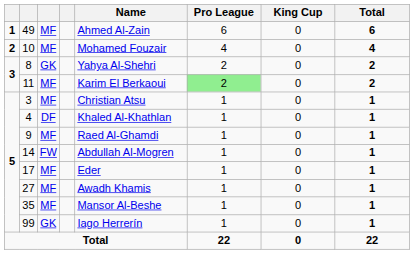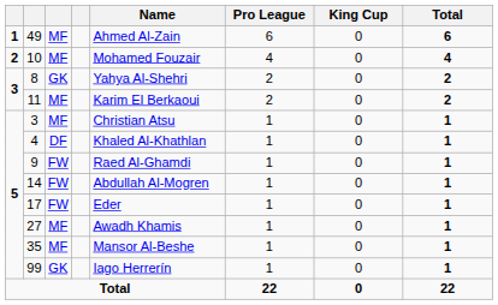11 | Pro League: lightgreen background -> no background
9 | column 3: MF -> FW
17 | column 3: MF -> FW
